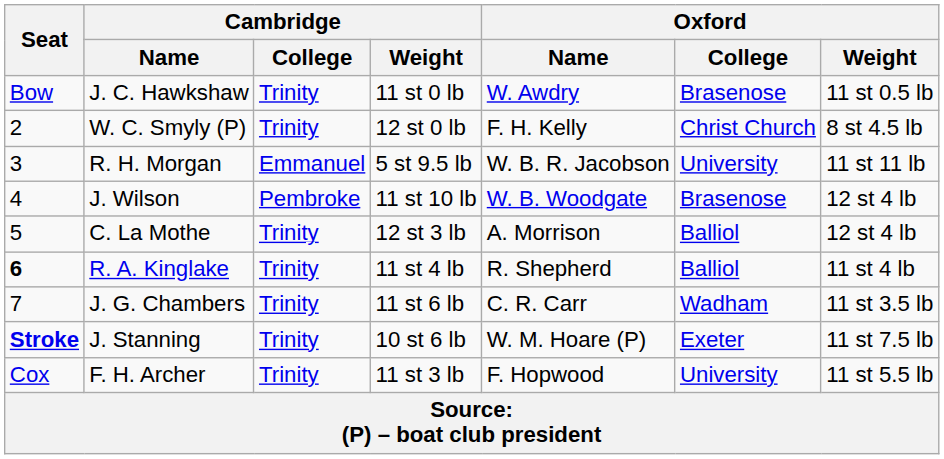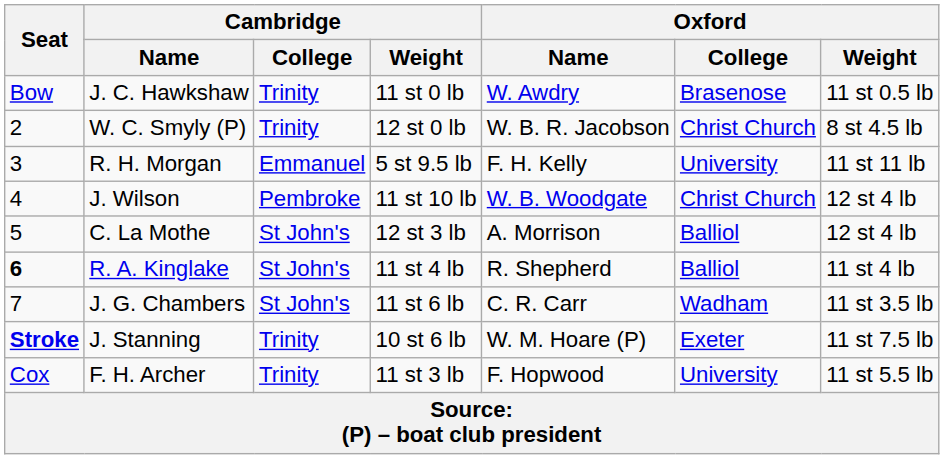W. C. Smyly (P) | Oxford / Name: F. H. Kelly -> W. B. R. Jacobson
R. H. Morgan | Oxford / Name: W. B. R. Jacobson -> F. H. Kelly
J. Wilson | Oxford / College: Brasenose -> Christ Church
C. La Mothe | Cambridge / College: Trinity -> St John's
R. A. Kinglake | Cambridge / College: Trinity -> St John's
J. G. Chambers | Cambridge / College: Trinity -> St John's
